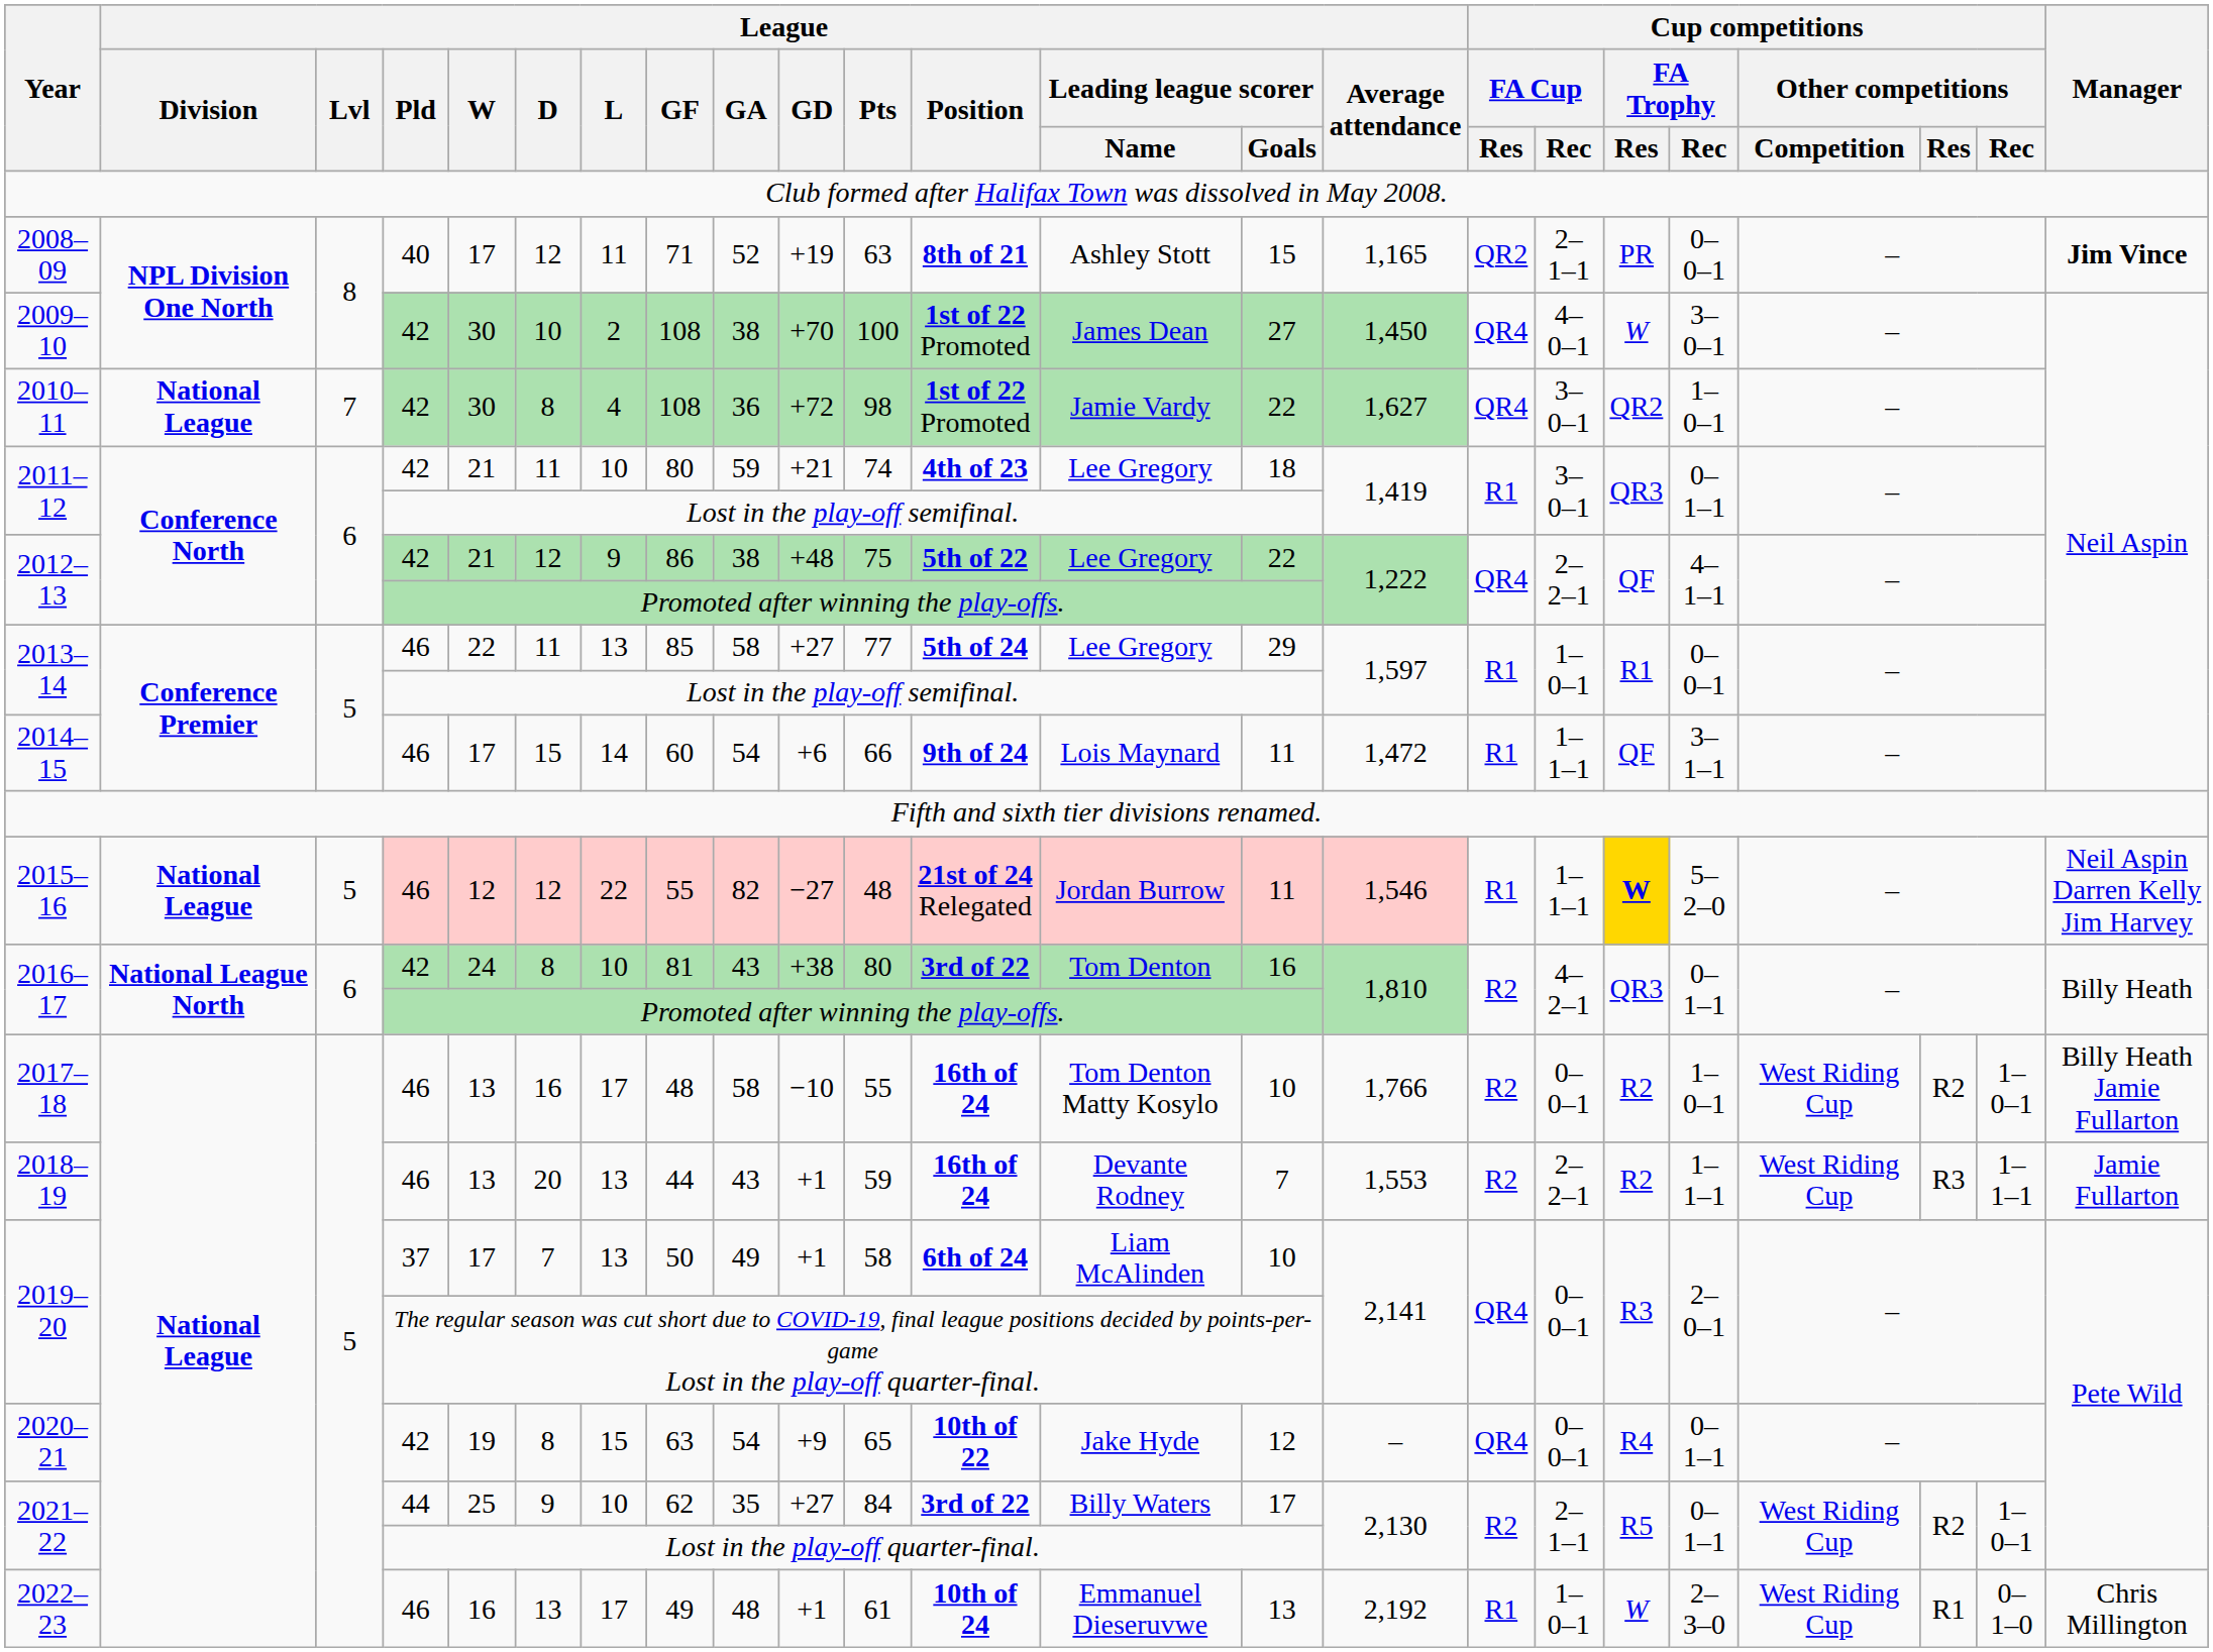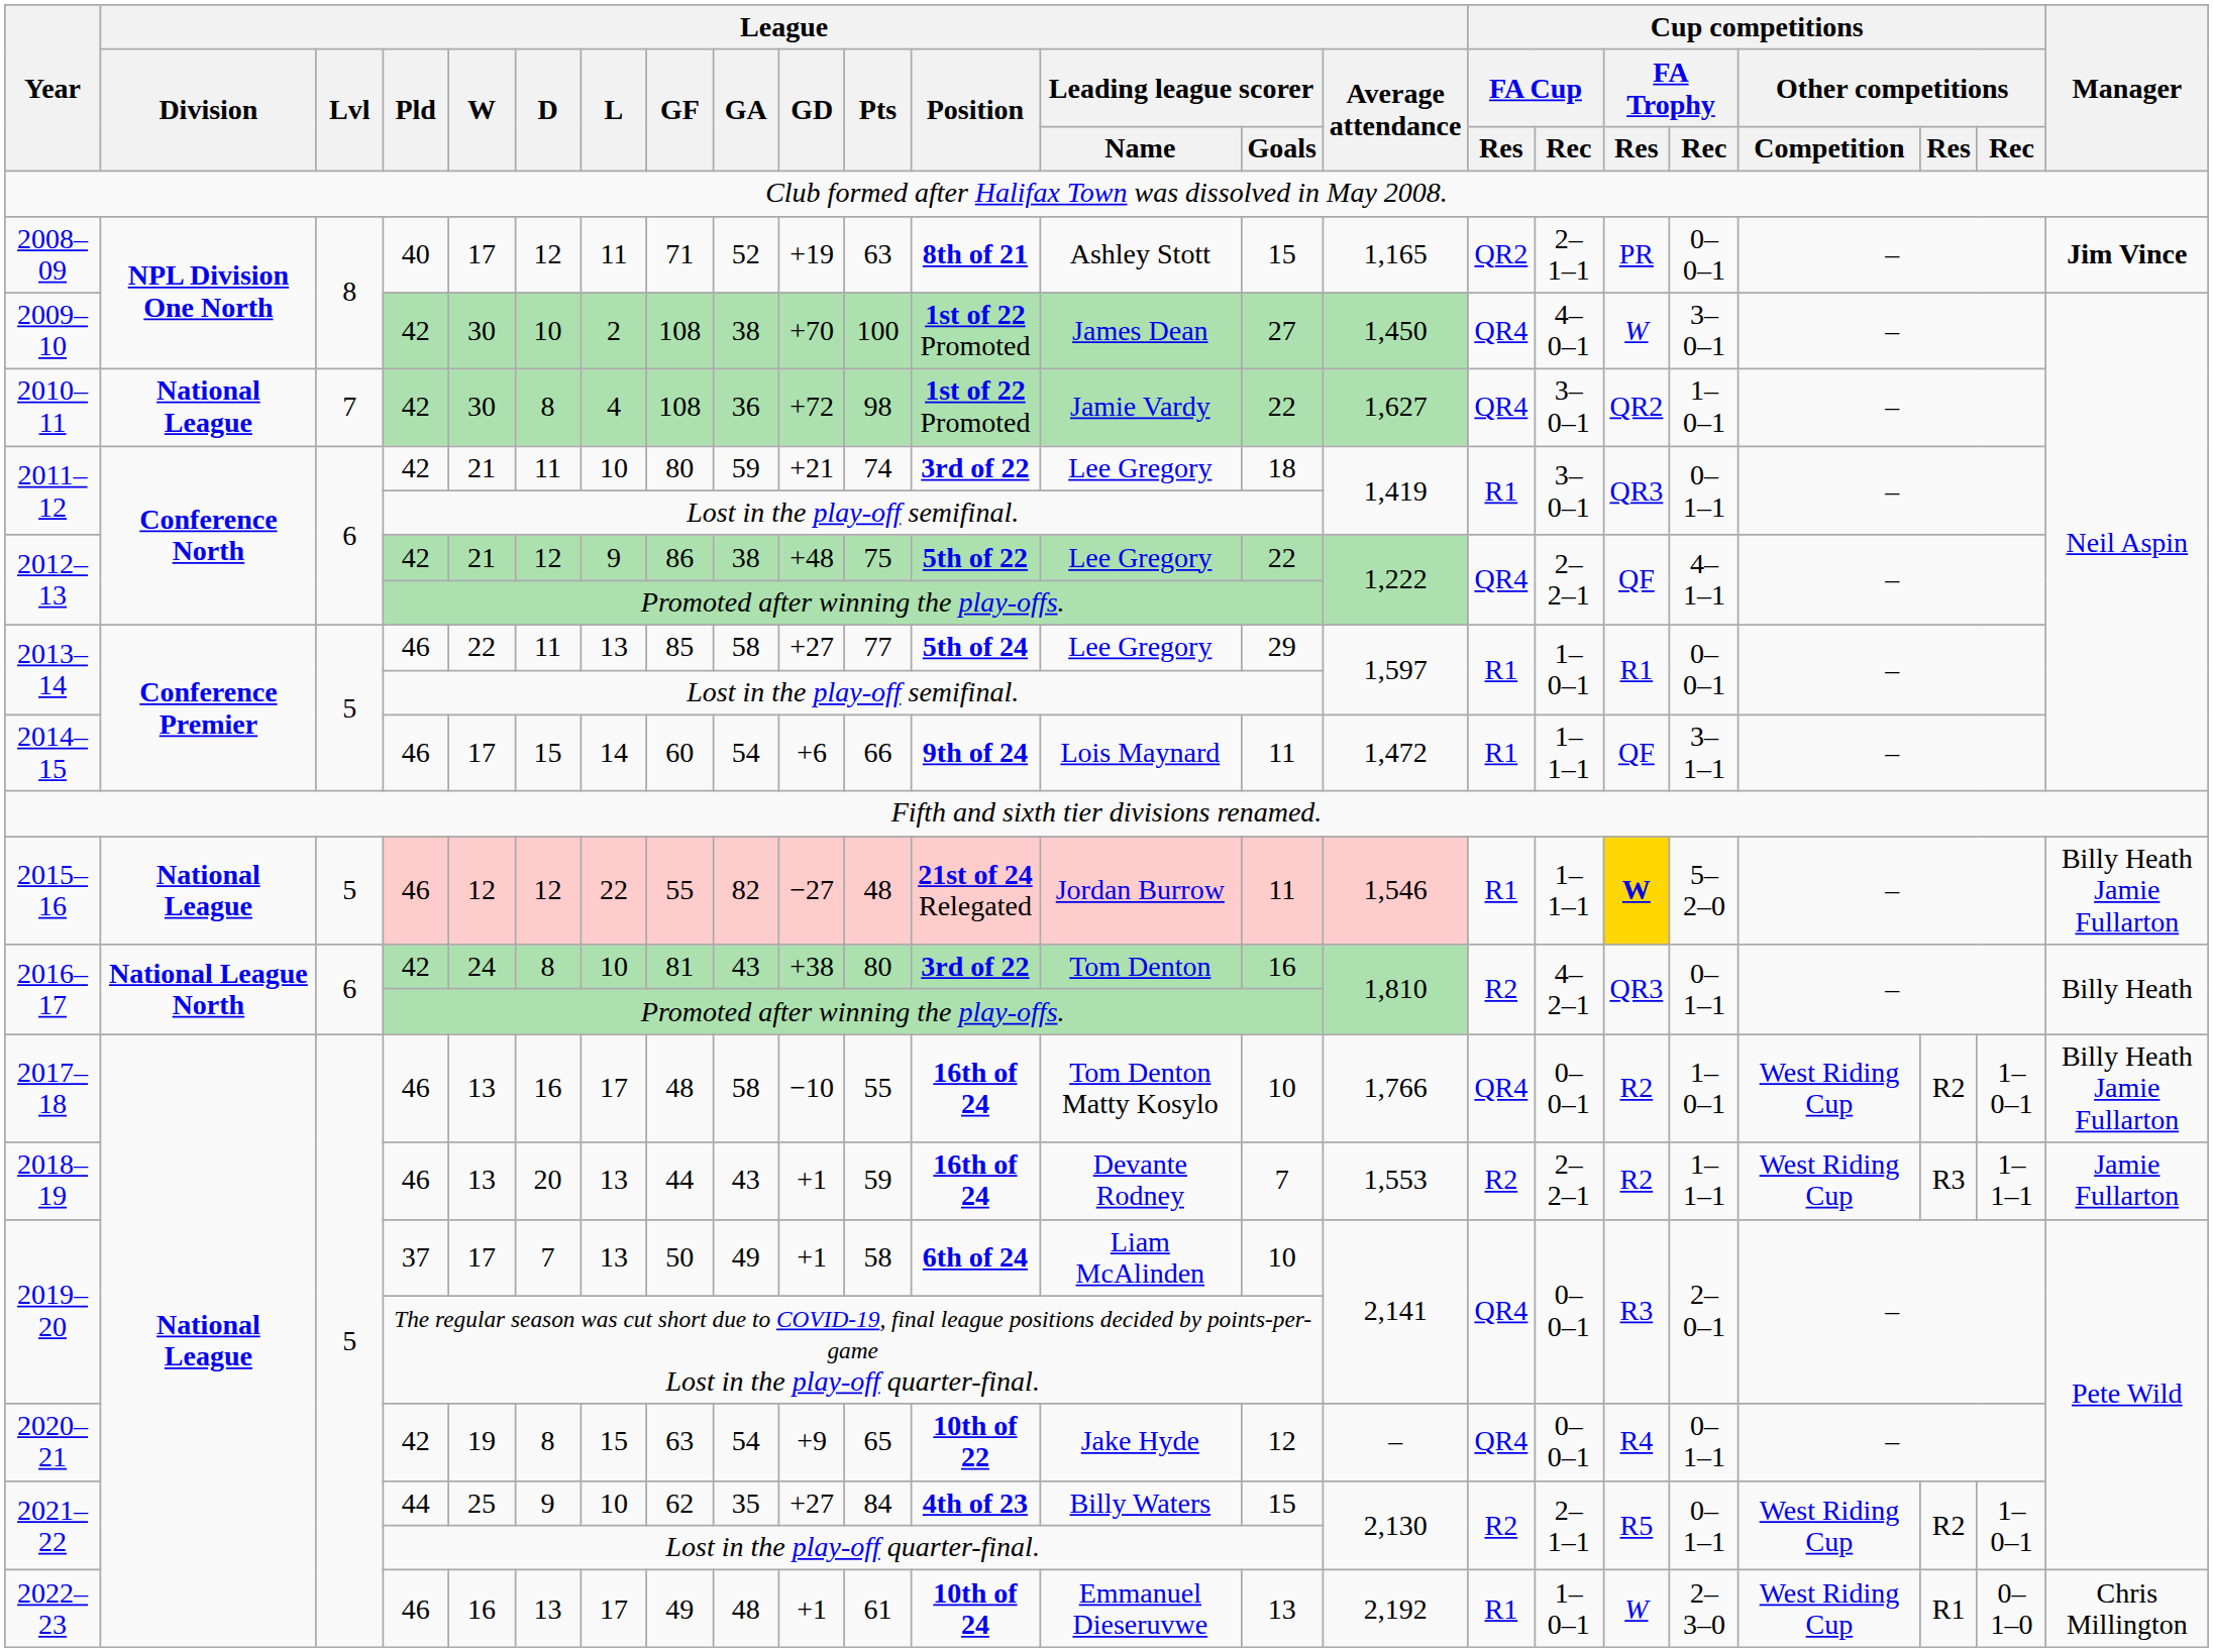2011–12 / 42 | League / Position: 4th of 23 -> 3rd of 22
2015–16 | Manager: Neil Aspin Darren Kelly Jim Harvey -> Billy Heath Jamie Fullarton
2017–18 | Cup competitions / FA Cup / Res: R2 -> QR4
2021–22 / 44 | League / Position: 3rd of 22 -> 4th of 23
2021–22 / 44 | League / Leading league scorer / Goals: 17 -> 15
